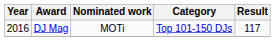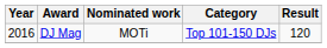DJ Mag | Result: 117 -> 120
